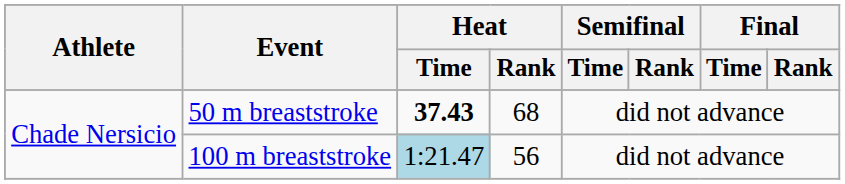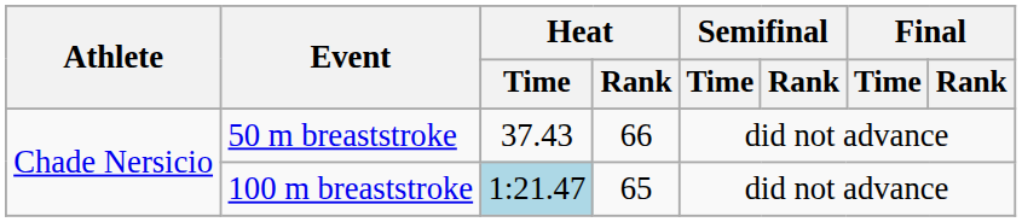50 m breaststroke | Heat / Time: bold -> normal
50 m breaststroke | Heat / Rank: 68 -> 66
100 m breaststroke | Heat / Rank: 56 -> 65
